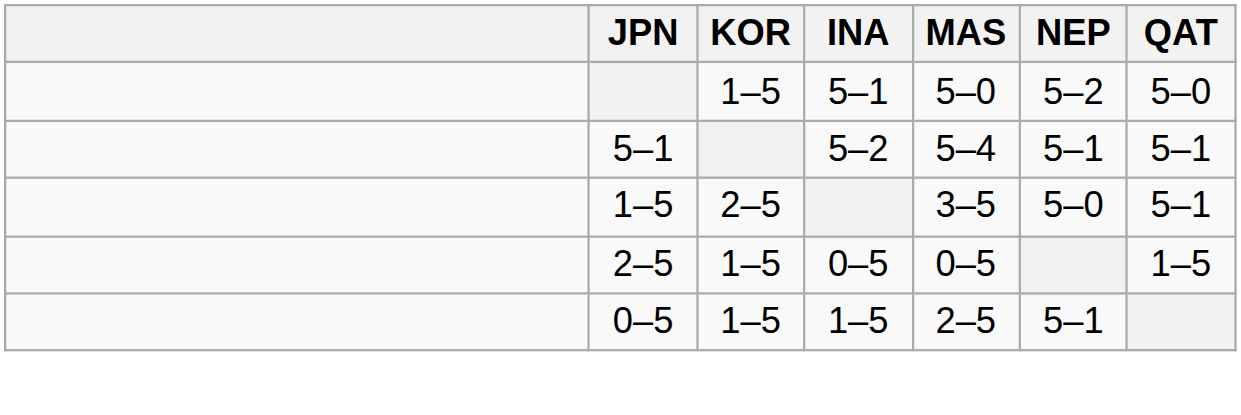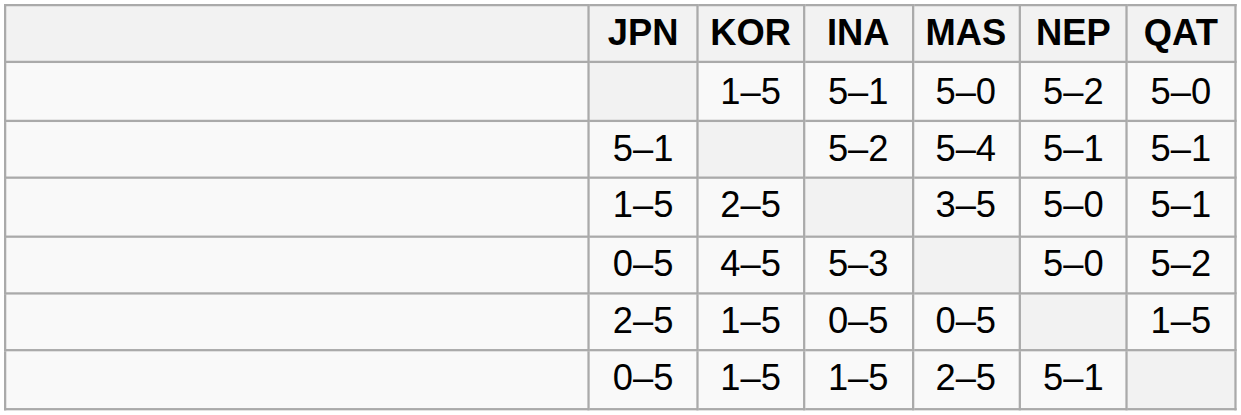+ row: 0–5 | 4–5 | 5–3 | 5–0 | 5–2
